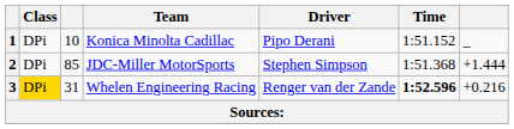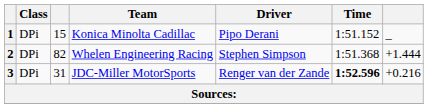1 | column 3: 10 -> 15
2 | column 3: 85 -> 82
2 | Team: JDC-Miller MotorSports -> Whelen Engineering Racing
3 | Class: gold background -> no background
3 | Team: Whelen Engineering Racing -> JDC-Miller MotorSports
